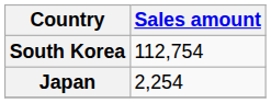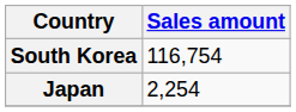South Korea | Sales amount: 112,754 -> 116,754
